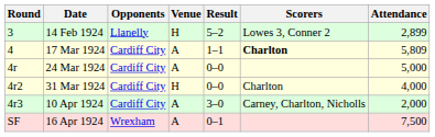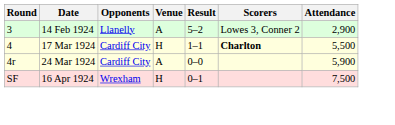14 Feb 1924 | Venue: H -> A
14 Feb 1924 | Attendance: 2,899 -> 2,900
17 Mar 1924 | Venue: A -> H
17 Mar 1924 | Attendance: 5,809 -> 5,500
24 Mar 1924 | Attendance: 5,000 -> 5,900
- row: 4r2 | 31 Mar 1924 | Cardiff City | H | 0–0 | Charlton | 4,000
- row: 4r3 | 10 Apr 1924 | Cardiff City | A | 3–0 | Carney, Charlton, Nicholls | 2,000
16 Apr 1924 | Venue: A -> H
